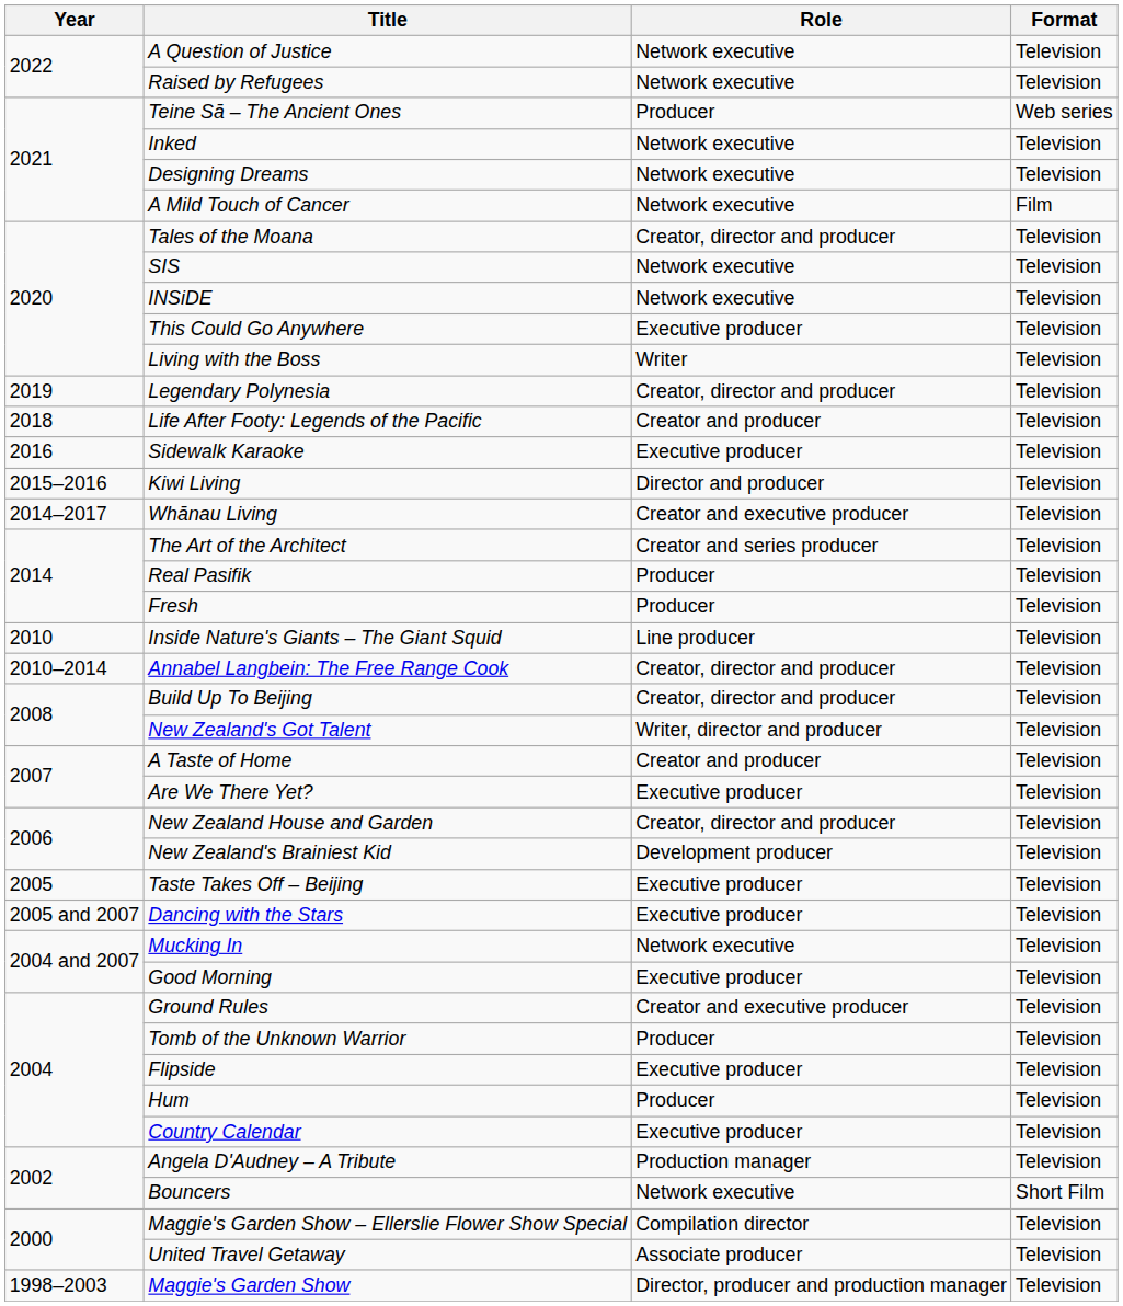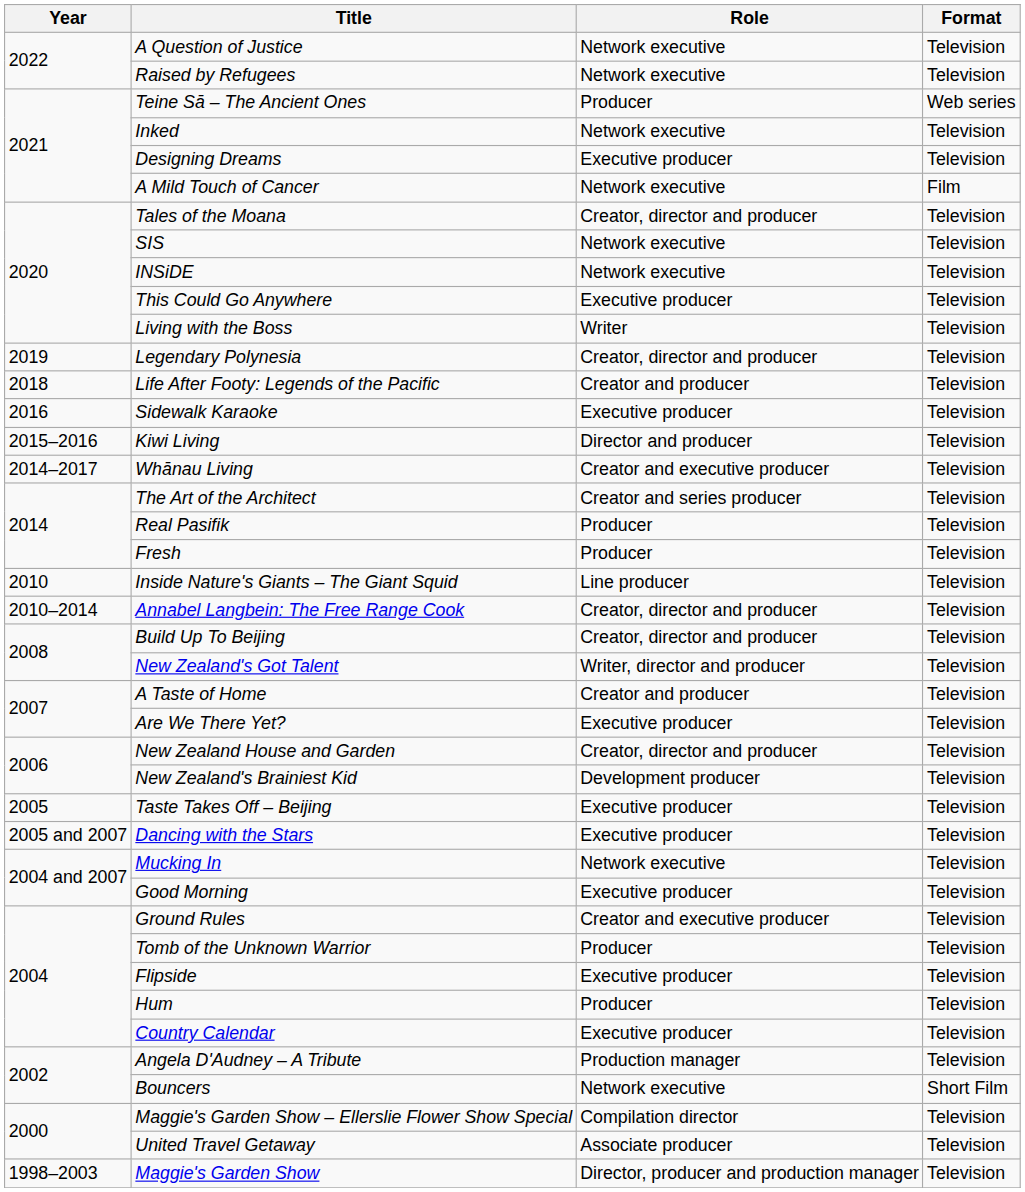Designing Dreams | Role: Network executive -> Executive producer
